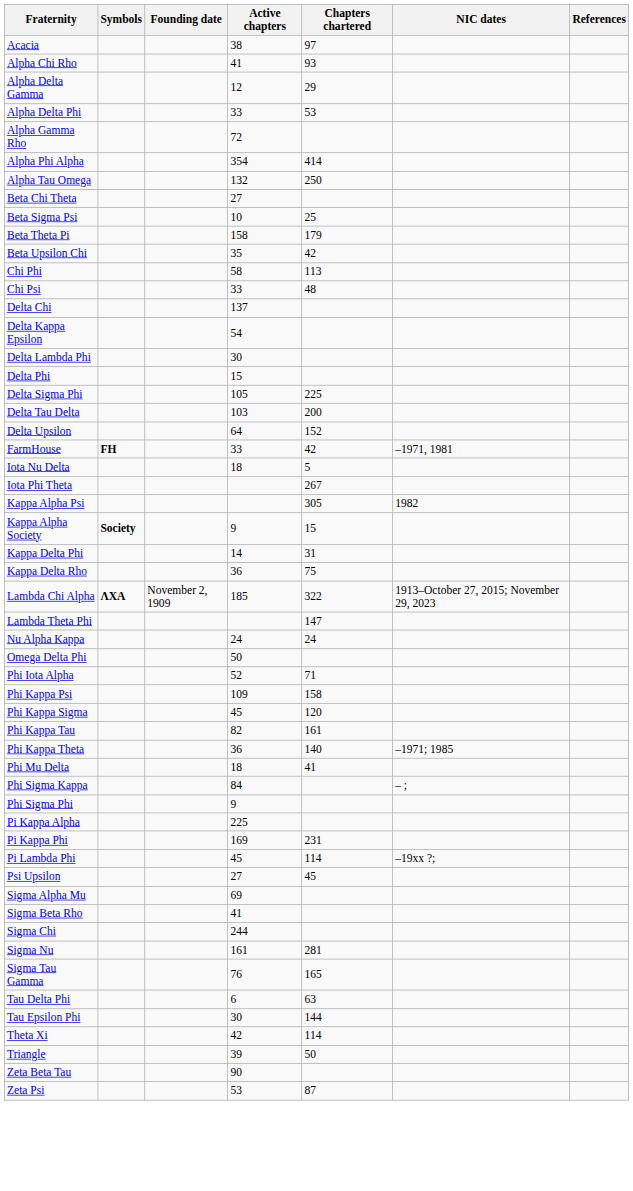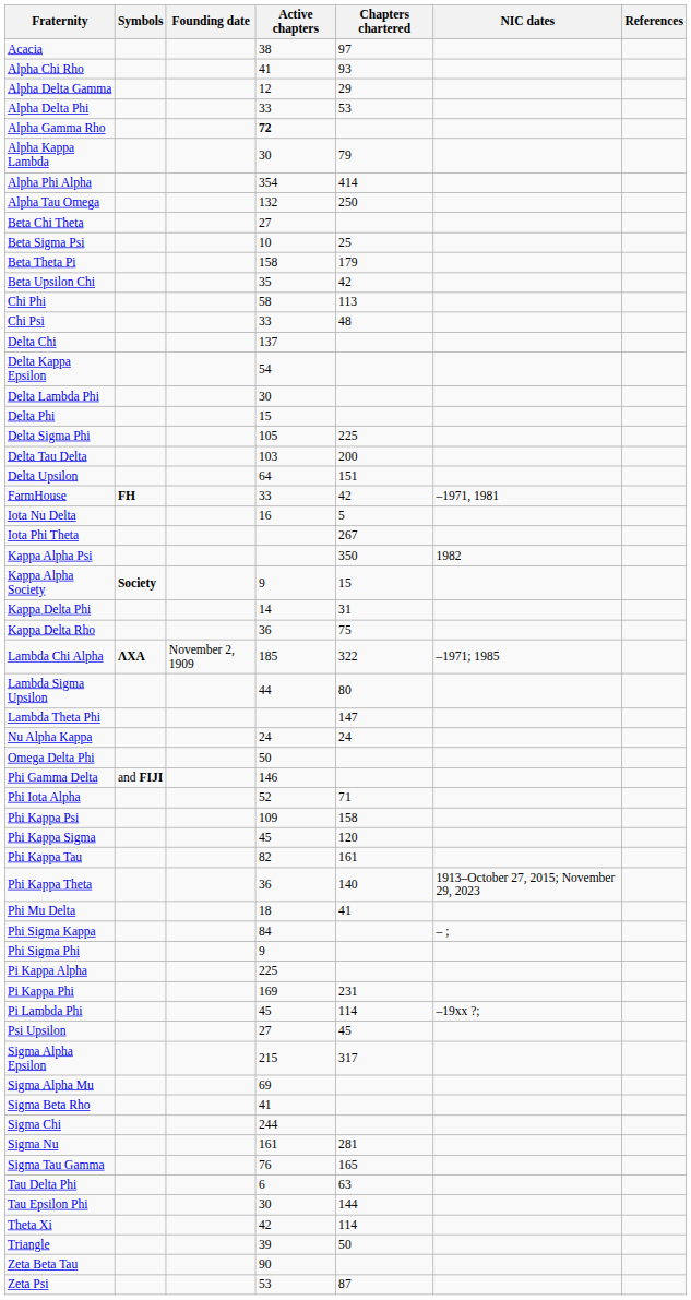Alpha Gamma Rho | Active chapters: normal -> bold
+ row: Alpha Kappa Lambda | 30 | 79
Delta Upsilon | Chapters chartered: 152 -> 151
Iota Nu Delta | Active chapters: 18 -> 16
Kappa Alpha Psi | Chapters chartered: 305 -> 350
Lambda Chi Alpha | NIC dates: 1913–October 27, 2015; November 29, 2023 -> –1971; 1985
+ row: Lambda Sigma Upsilon | 44 | 80
+ row: Phi Gamma Delta | and FIJI | 146
Phi Kappa Theta | NIC dates: –1971; 1985 -> 1913–October 27, 2015; November 29, 2023
+ row: Sigma Alpha Epsilon | 215 | 317
